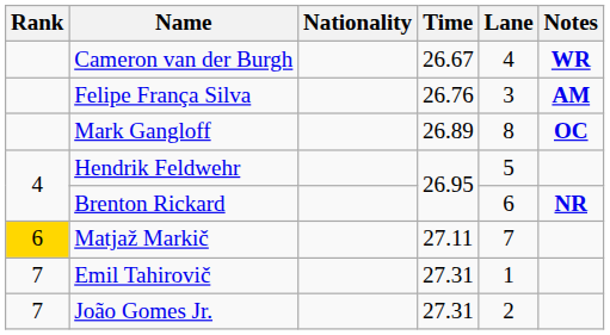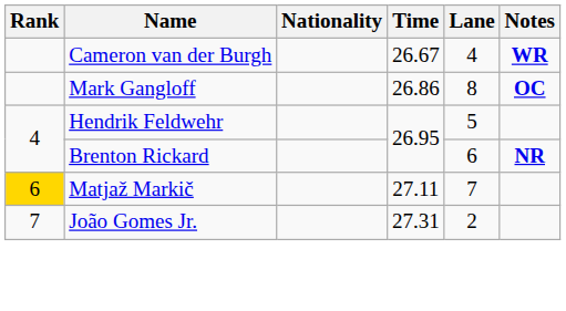- row: Felipe França Silva | 26.76 | 3 | AM
Mark Gangloff | Time: 26.89 -> 26.86
- row: 7 | Emil Tahirovič | 27.31 | 1
